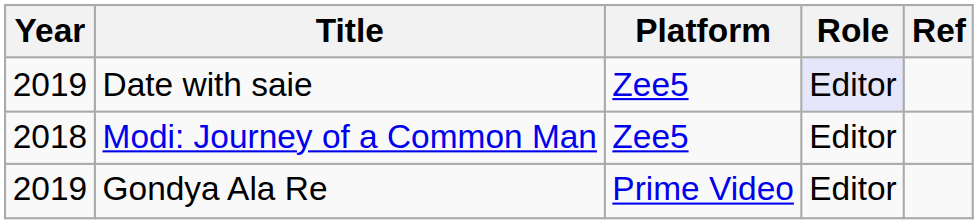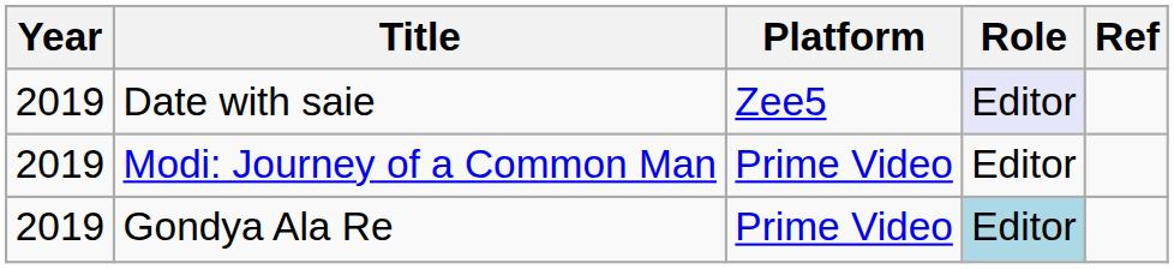Modi: Journey of a Common Man | Year: 2018 -> 2019
Modi: Journey of a Common Man | Platform: Zee5 -> Prime Video
Gondya Ala Re | Role: no background -> lightblue background
